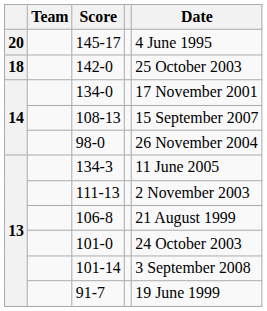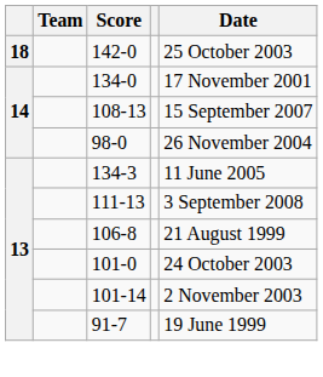- row: 20 | 145-17 | 4 June 1995
111-13 | Date: 2 November 2003 -> 3 September 2008
101-14 | Date: 3 September 2008 -> 2 November 2003
